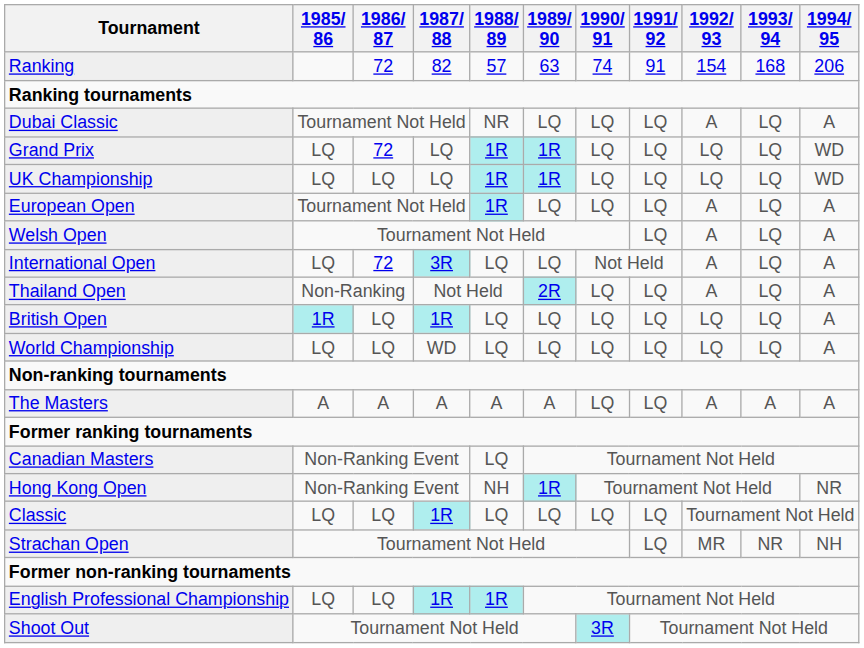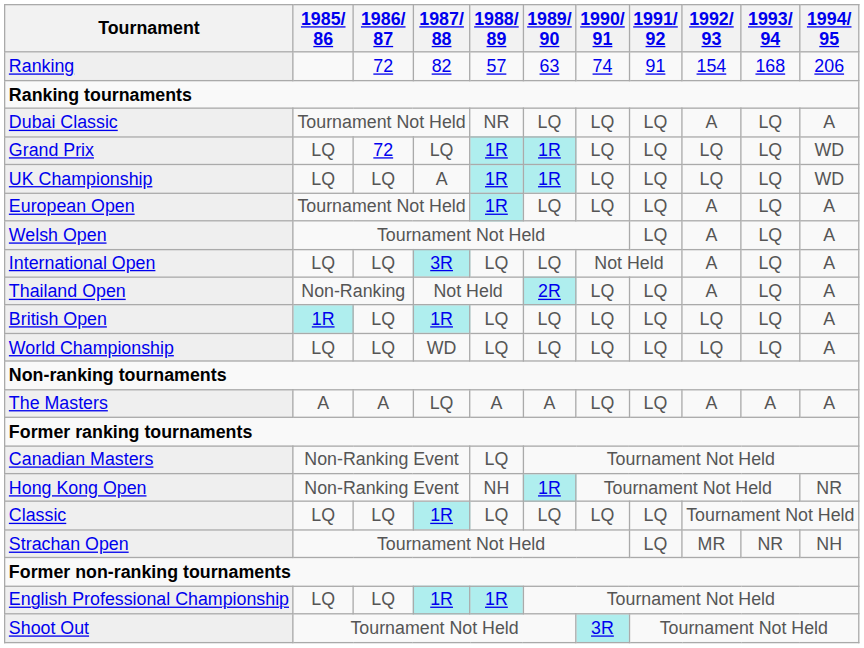UK Championship | 1987/ 88: LQ -> A
International Open | 1986/ 87: 72 -> LQ
The Masters | 1987/ 88: A -> LQ
